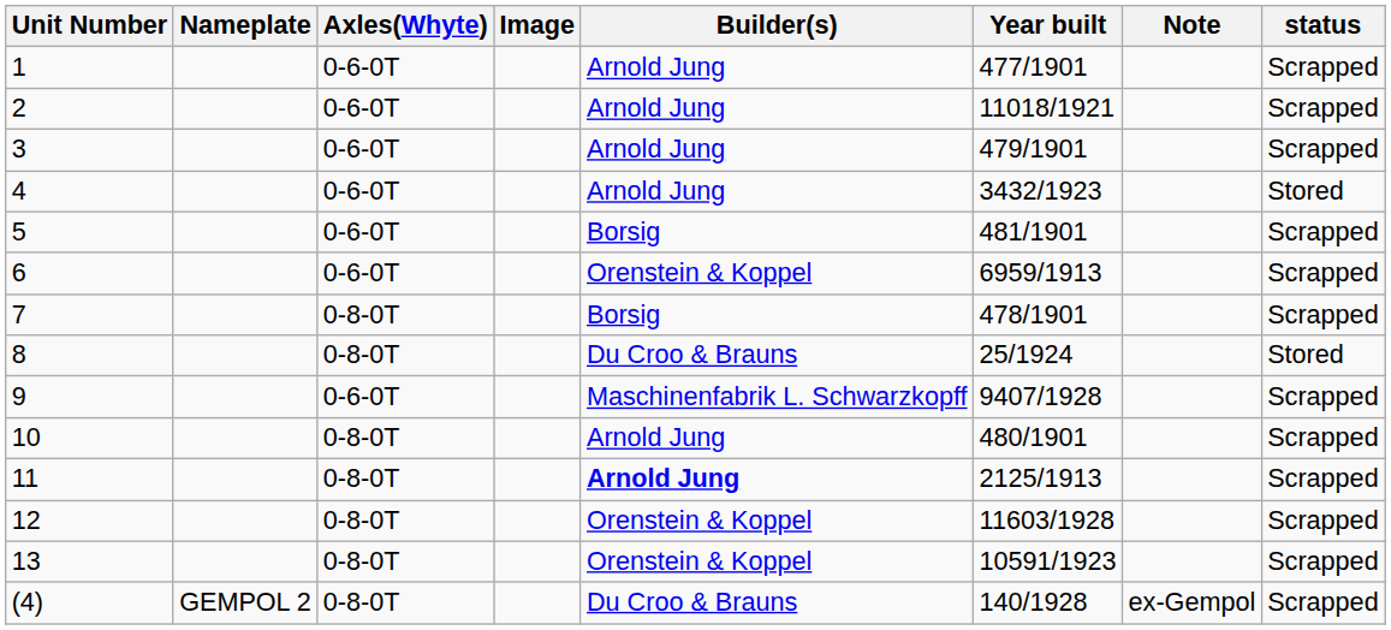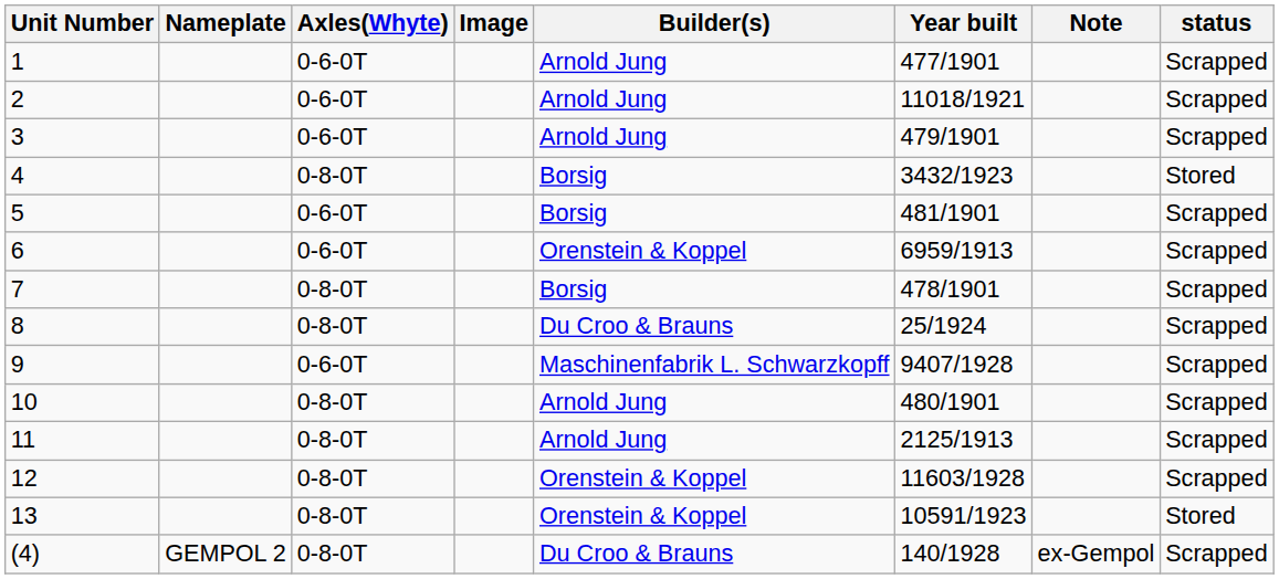4 | Axles(Whyte): 0-6-0T -> 0-8-0T
4 | Builder(s): Arnold Jung -> Borsig
8 | status: Stored -> Scrapped
11 | Builder(s): bold -> normal
13 | status: Scrapped -> Stored
